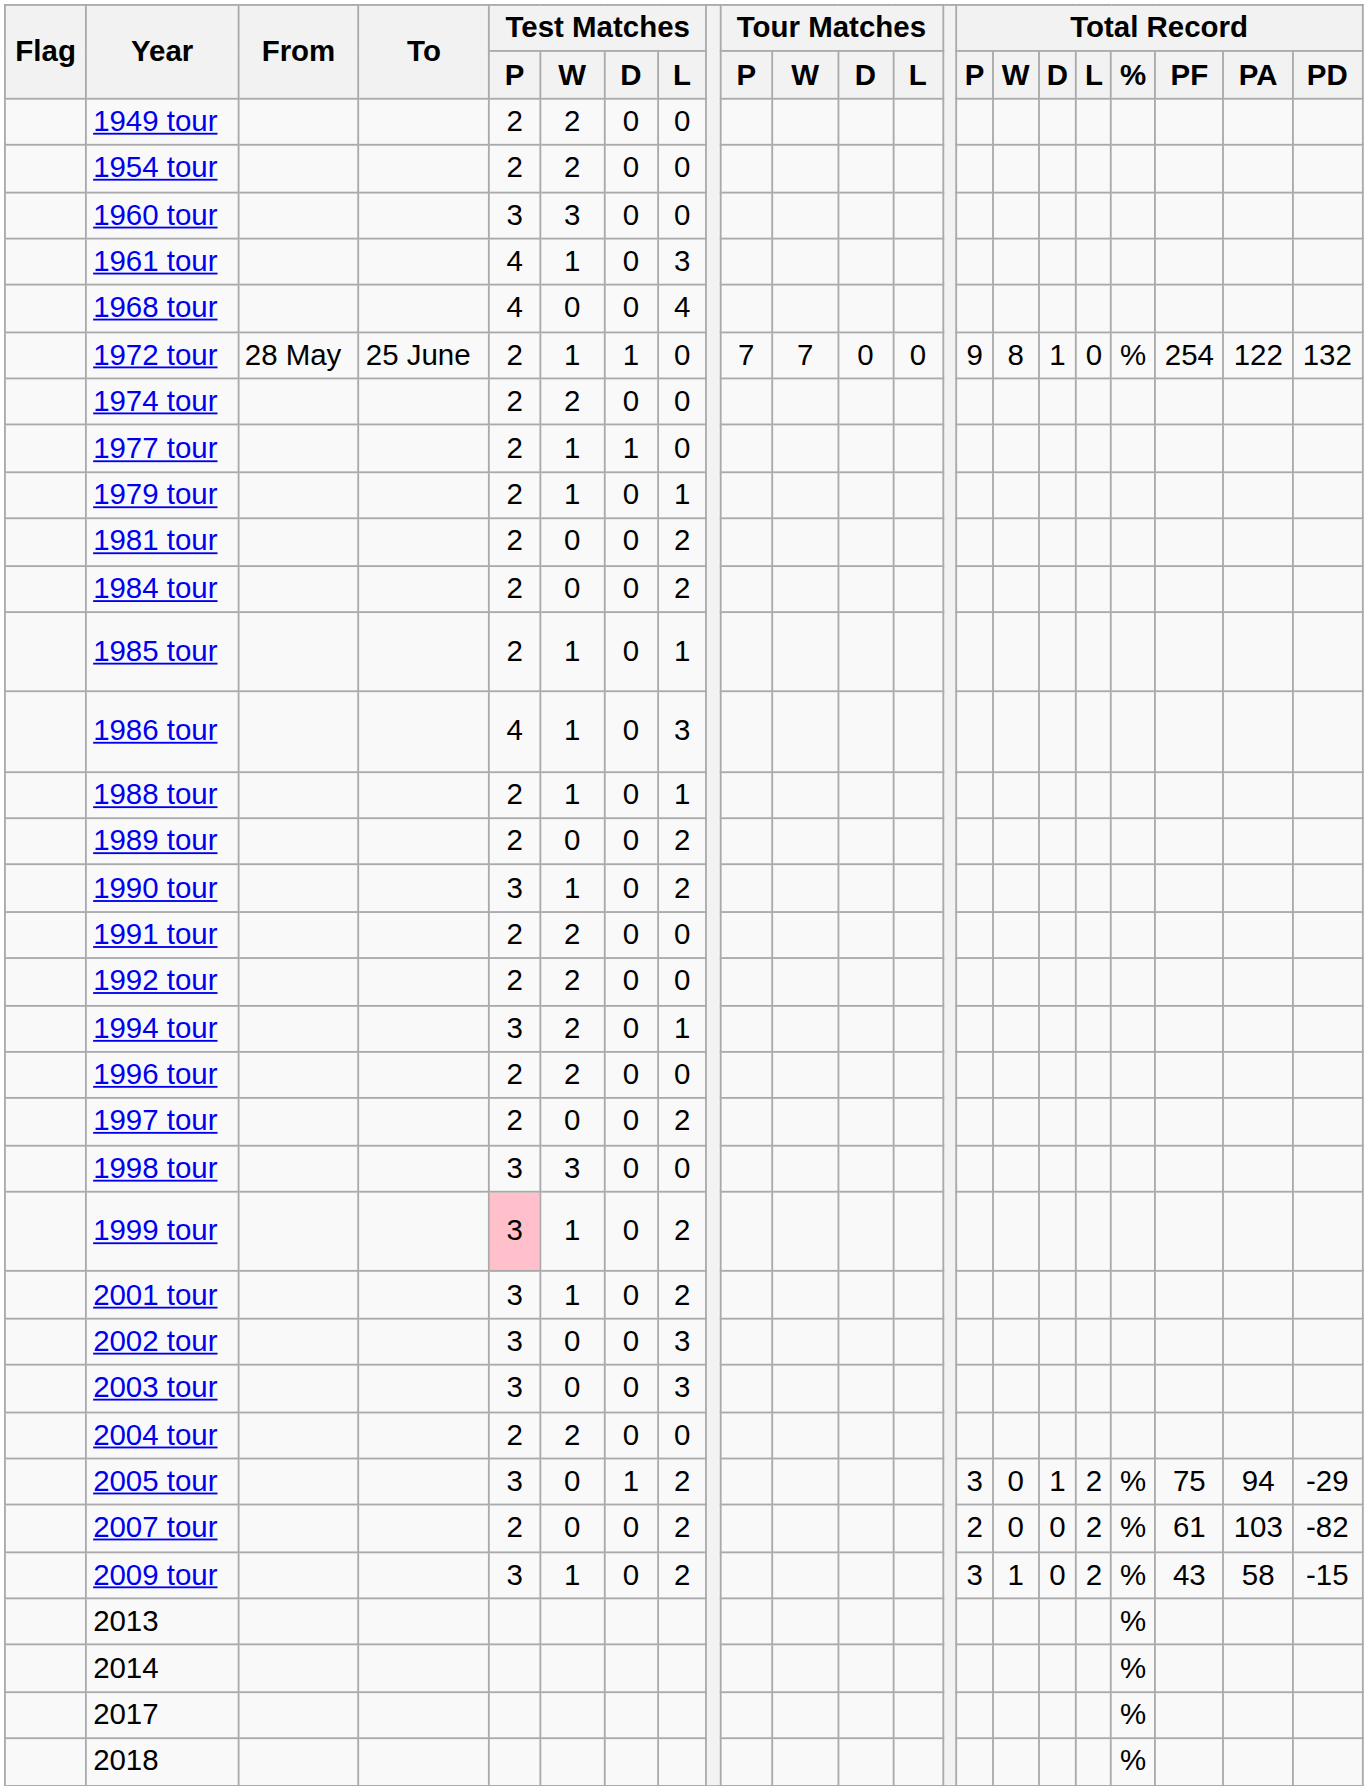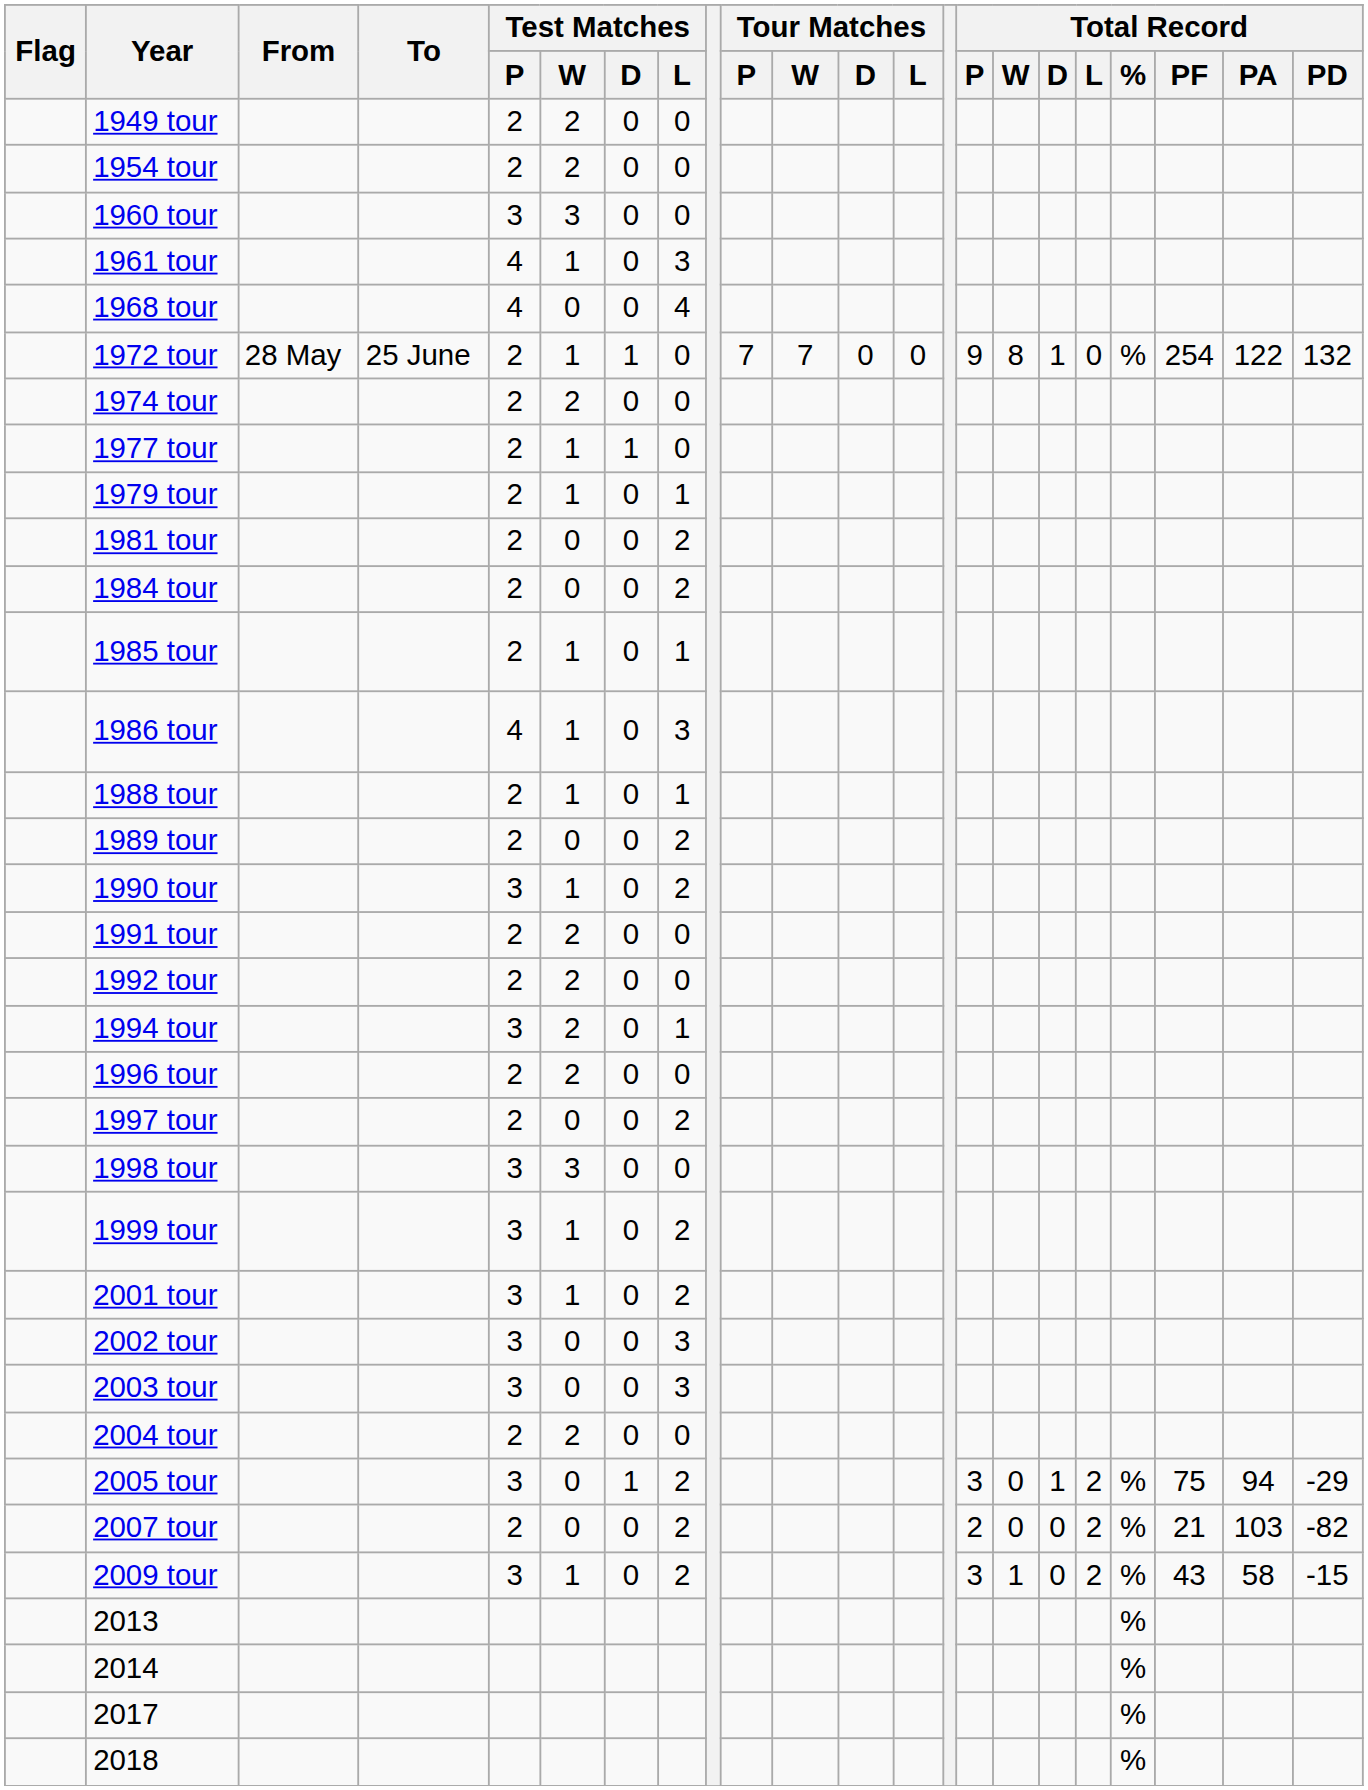1999 tour | Test Matches / P: pink background -> no background
2007 tour | Total Record / PF: 61 -> 21
